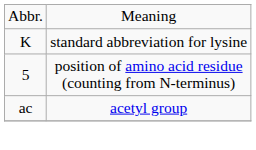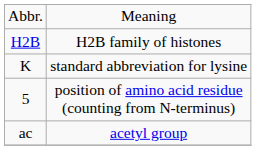+ row: H2B | H2B family of histones
